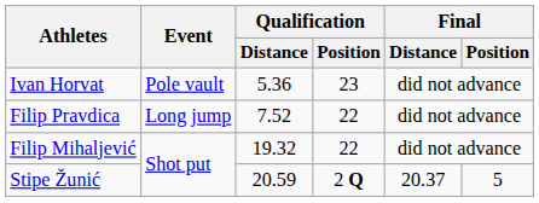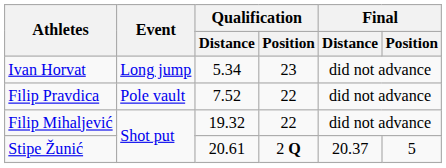Ivan Horvat | Event: Pole vault -> Long jump
Ivan Horvat | Qualification / Distance: 5.36 -> 5.34
Filip Pravdica | Event: Long jump -> Pole vault
Stipe Žunić | Qualification / Distance: 20.59 -> 20.61
